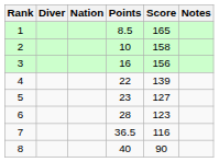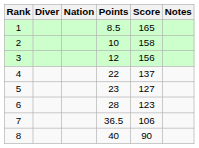3 | Points: 16 -> 12
4 | Score: 139 -> 137
7 | Score: 116 -> 106
